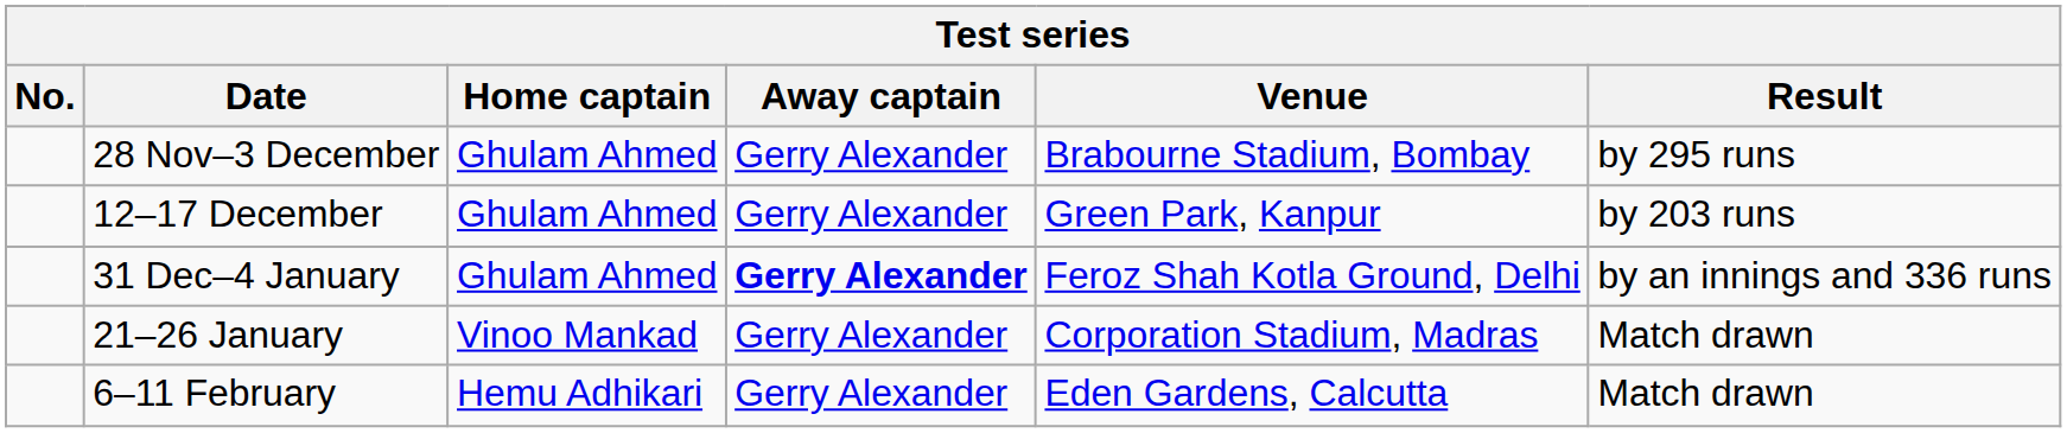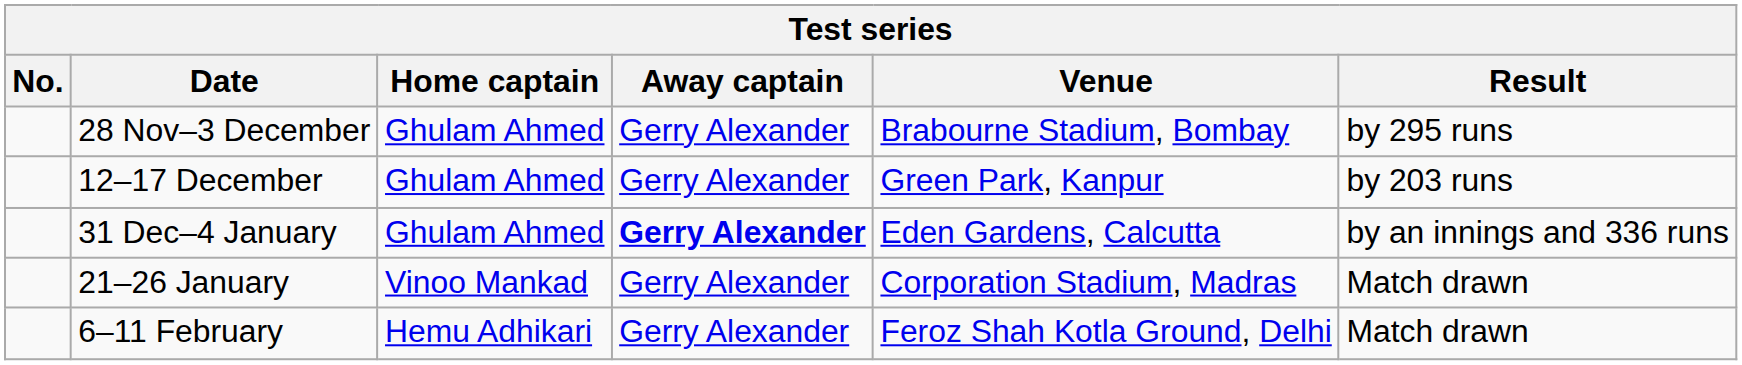31 Dec–4 January | Venue: Feroz Shah Kotla Ground, Delhi -> Eden Gardens, Calcutta
6–11 February | Venue: Eden Gardens, Calcutta -> Feroz Shah Kotla Ground, Delhi
